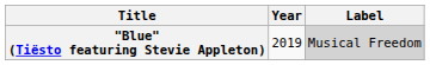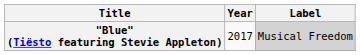"Blue" (Tiësto featuring Stevie Appleton) | Year: 2019 -> 2017
